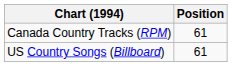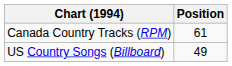US Country Songs (Billboard) | Position: 61 -> 49
